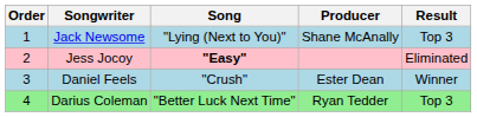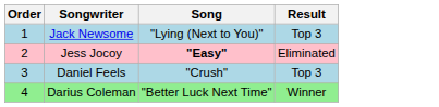- column: Producer | Shane McAnally | Ester Dean | Ryan Tedder
Daniel Feels | Result: Winner -> Top 3
Darius Coleman | Result: Top 3 -> Winner
